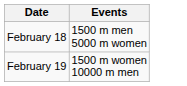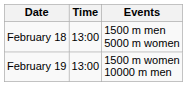+ column: Time | 13:00 | 13:00
